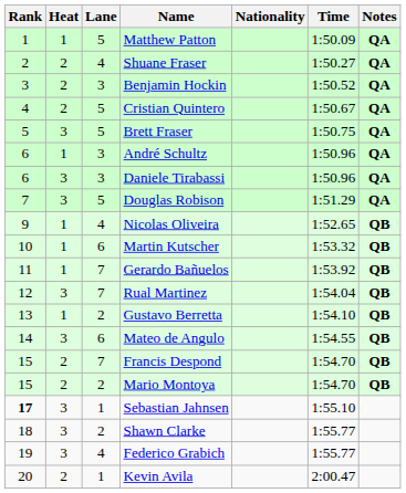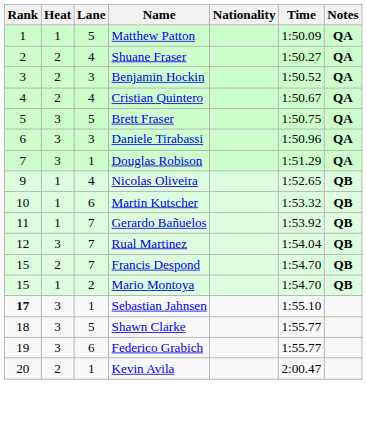Cristian Quintero | Lane: 5 -> 4
- row: 6 | 1 | 3 | André Schultz | 1:50.96 | QA
Douglas Robison | Lane: 5 -> 1
- row: 13 | 1 | 2 | Gustavo Berretta | 1:54.10 | QB
- row: 14 | 3 | 6 | Mateo de Angulo | 1:54.55 | QB
Mario Montoya | Heat: 2 -> 1
Shawn Clarke | Lane: 2 -> 5
Federico Grabich | Lane: 4 -> 6
